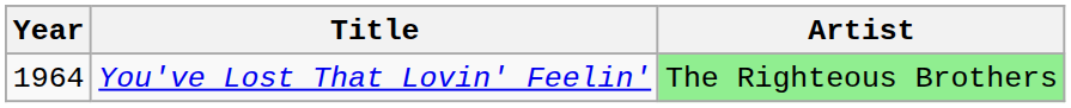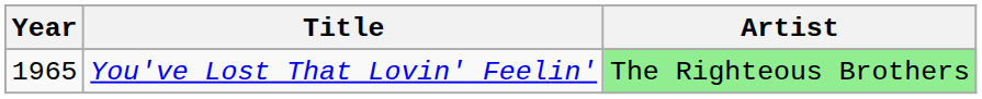You've Lost That Lovin' Feelin' | Year: 1964 -> 1965
